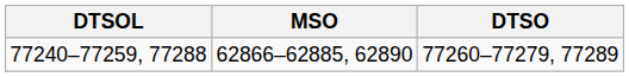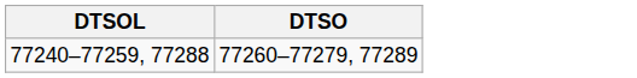- column: MSO | 62866–62885, 62890
